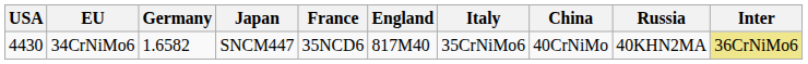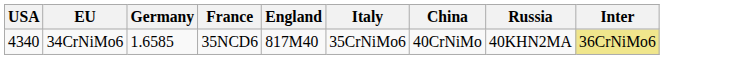- column: Japan | SNCM447
34CrNiMo6 | USA: 4430 -> 4340
34CrNiMo6 | Germany: 1.6582 -> 1.6585
